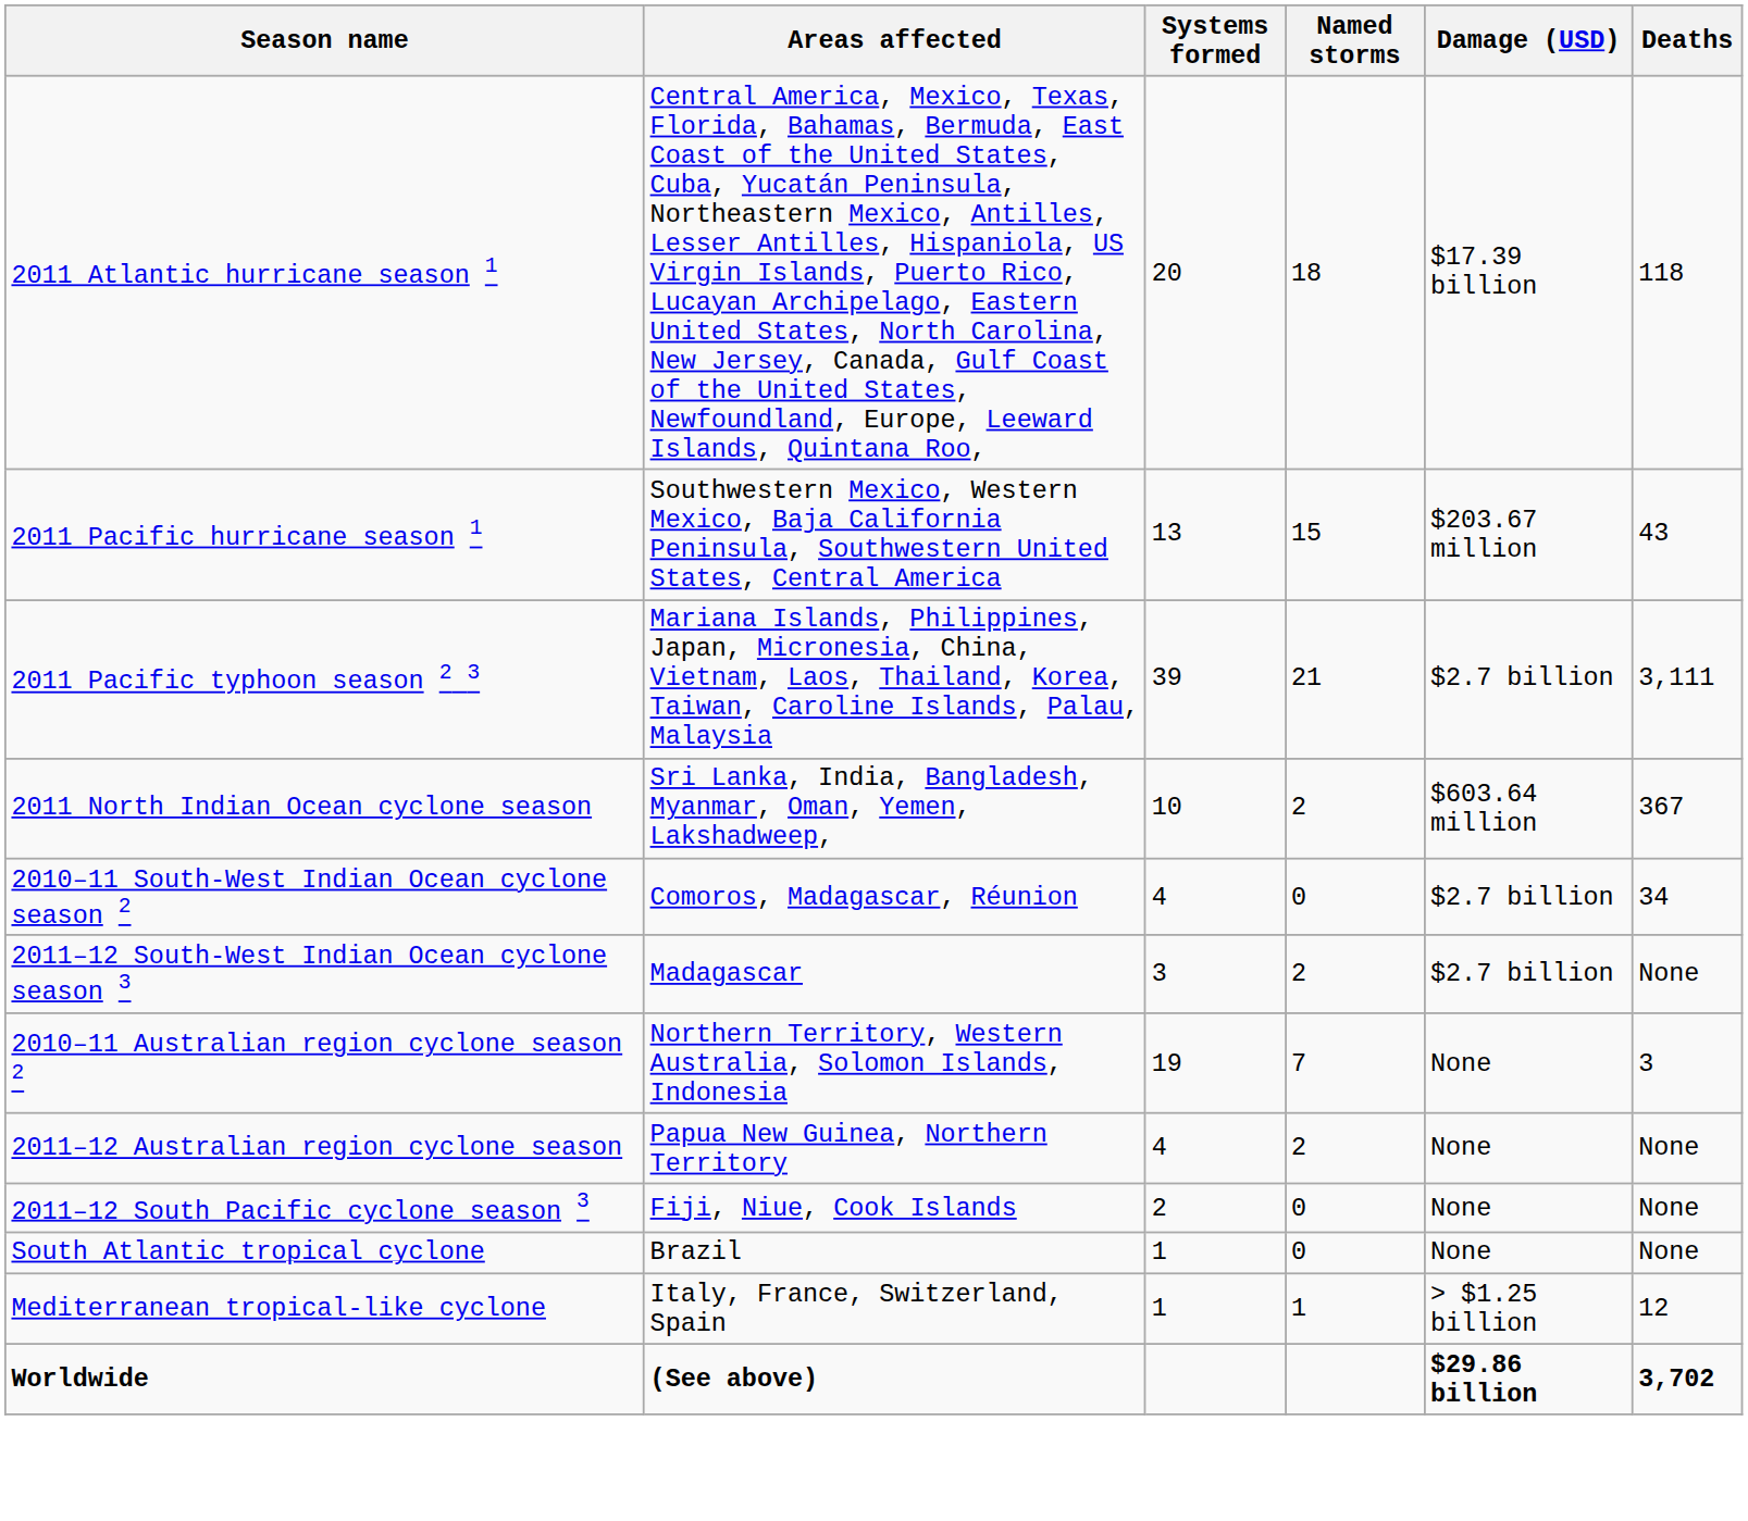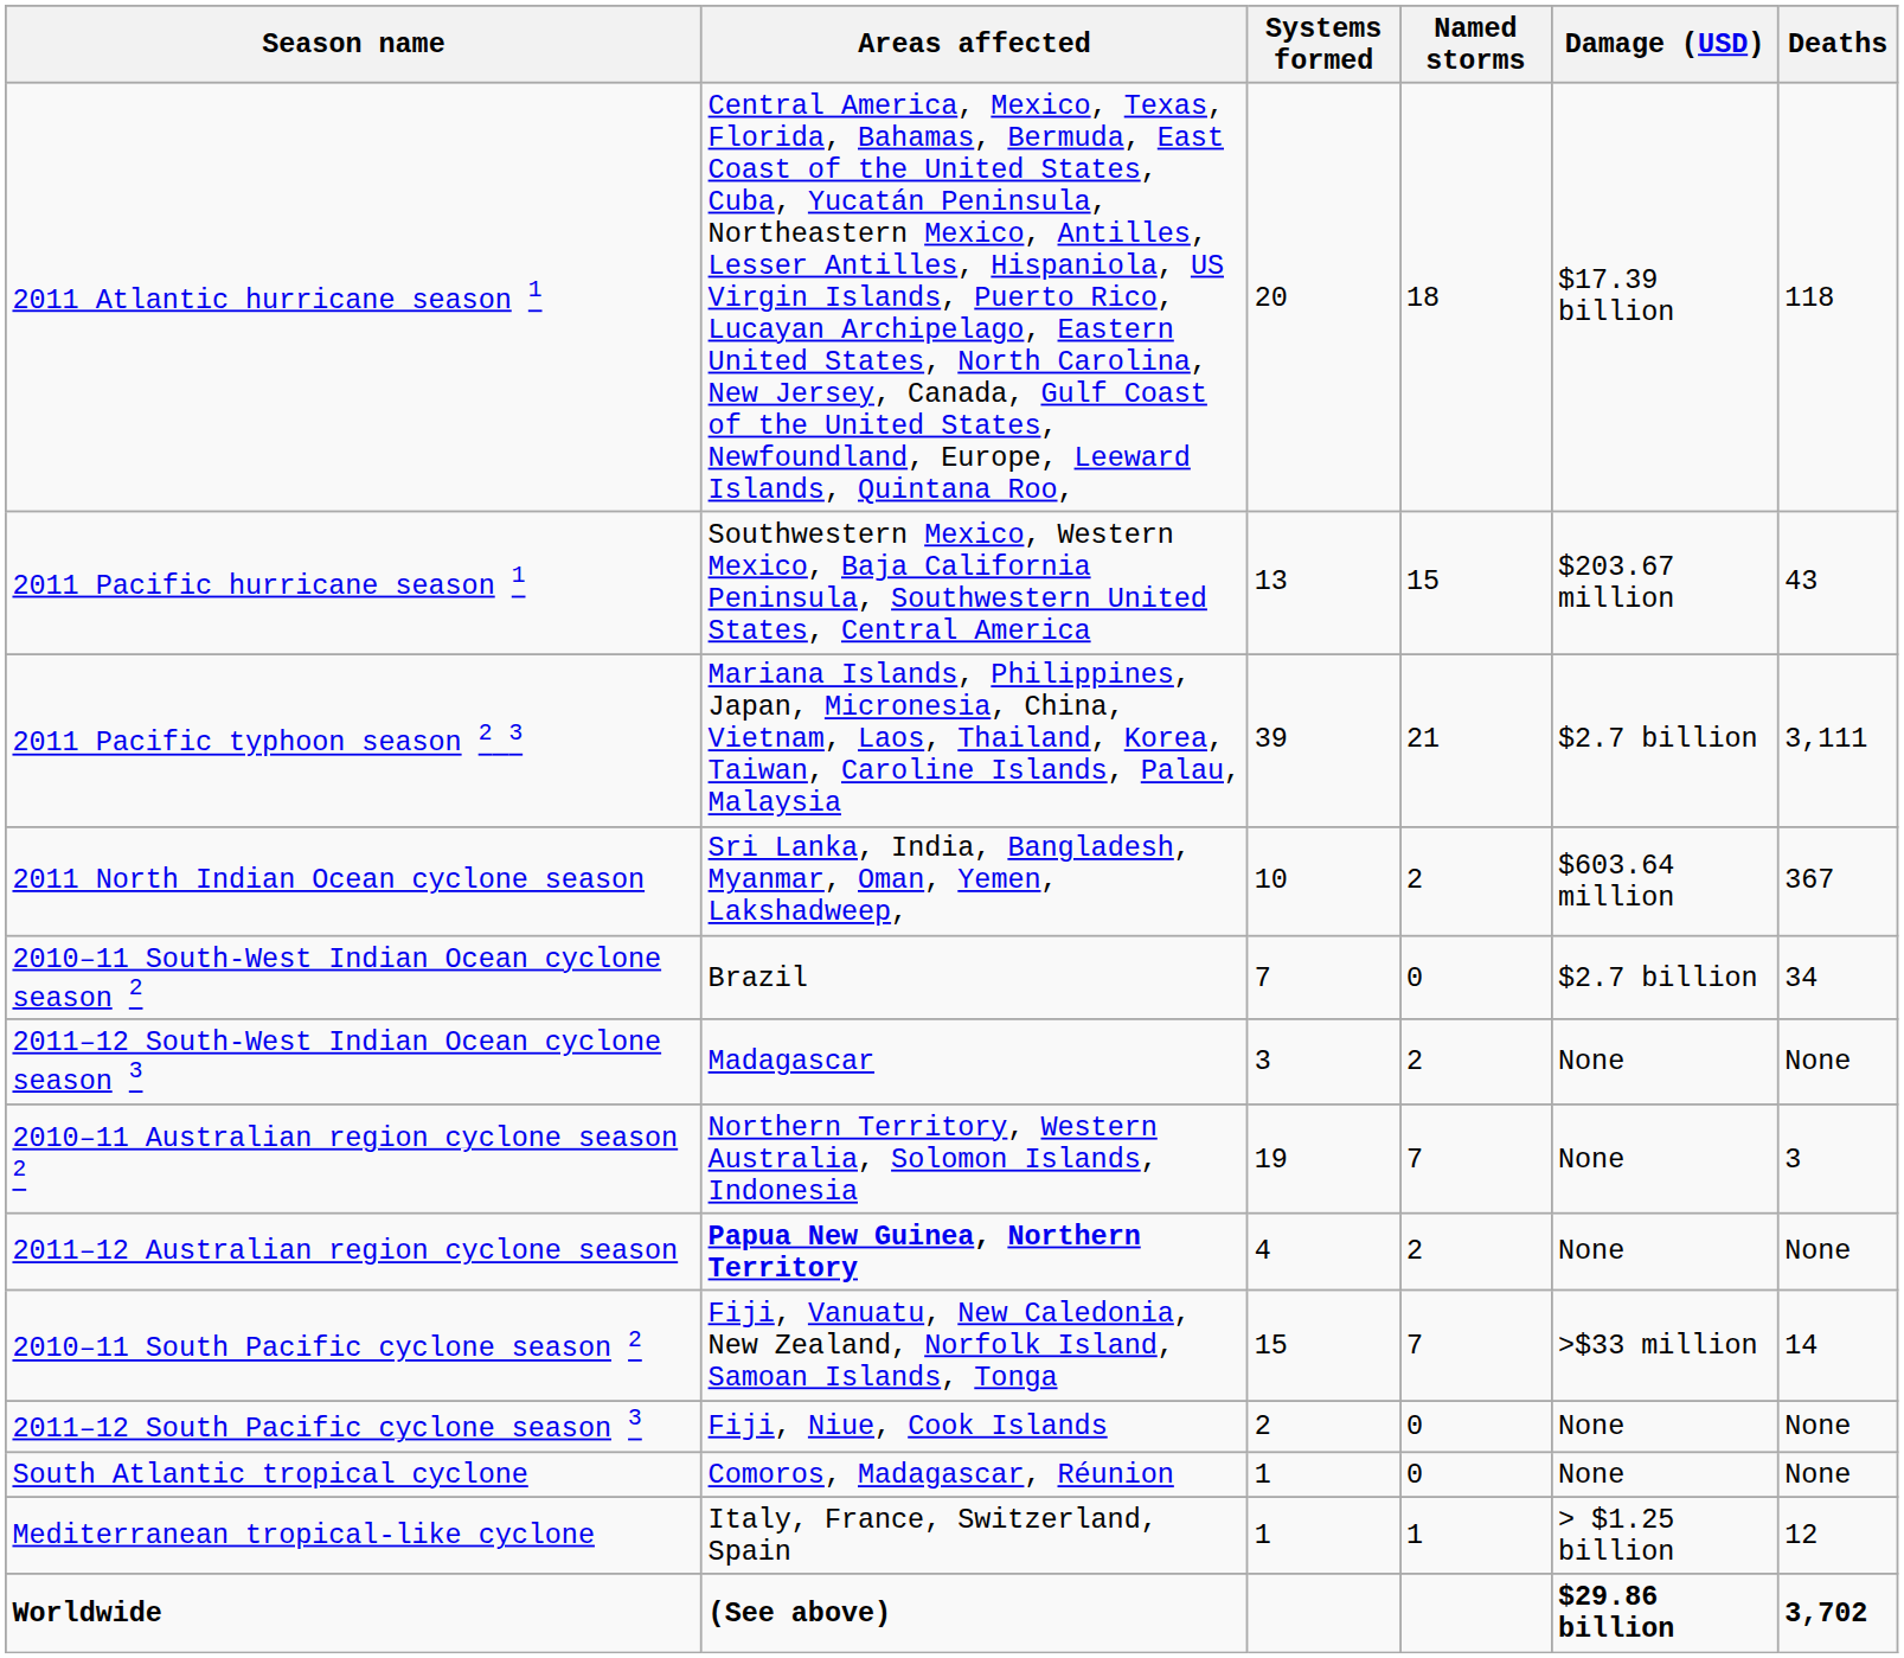2010–11 South-West Indian Ocean cyclone season 2 | Areas affected: Comoros, Madagascar, Réunion -> Brazil
2010–11 South-West Indian Ocean cyclone season 2 | Systems formed: 4 -> 7
2011–12 South-West Indian Ocean cyclone season 3 | Damage (USD): $2.7 billion -> None
2011–12 Australian region cyclone season | Areas affected: normal -> bold
+ row: 2010–11 South Pacific cyclone season 2 | Fiji, Vanuatu, New Caledonia, New Zealand, Norfolk Island, Samoan Islands, Tonga | 15 | 7 | >$33 million | 14
South Atlantic tropical cyclone | Areas affected: Brazil -> Comoros, Madagascar, Réunion
